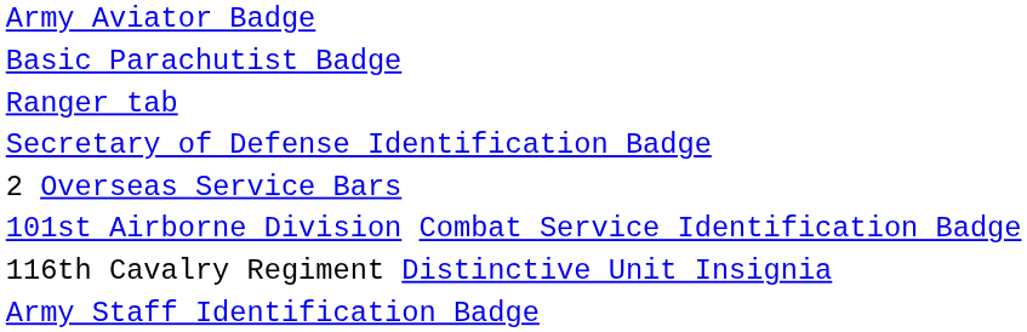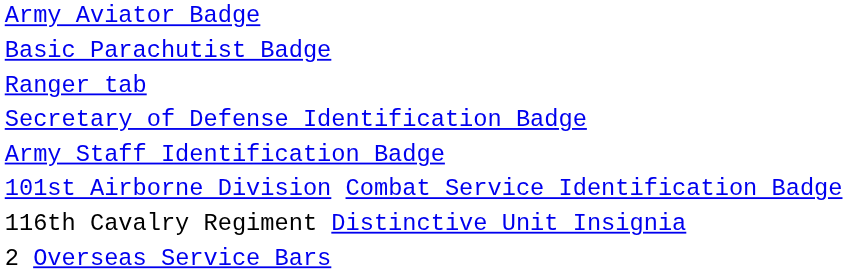rows swapped: Army Staff Identification Badge <-> 2 Overseas Service Bars
